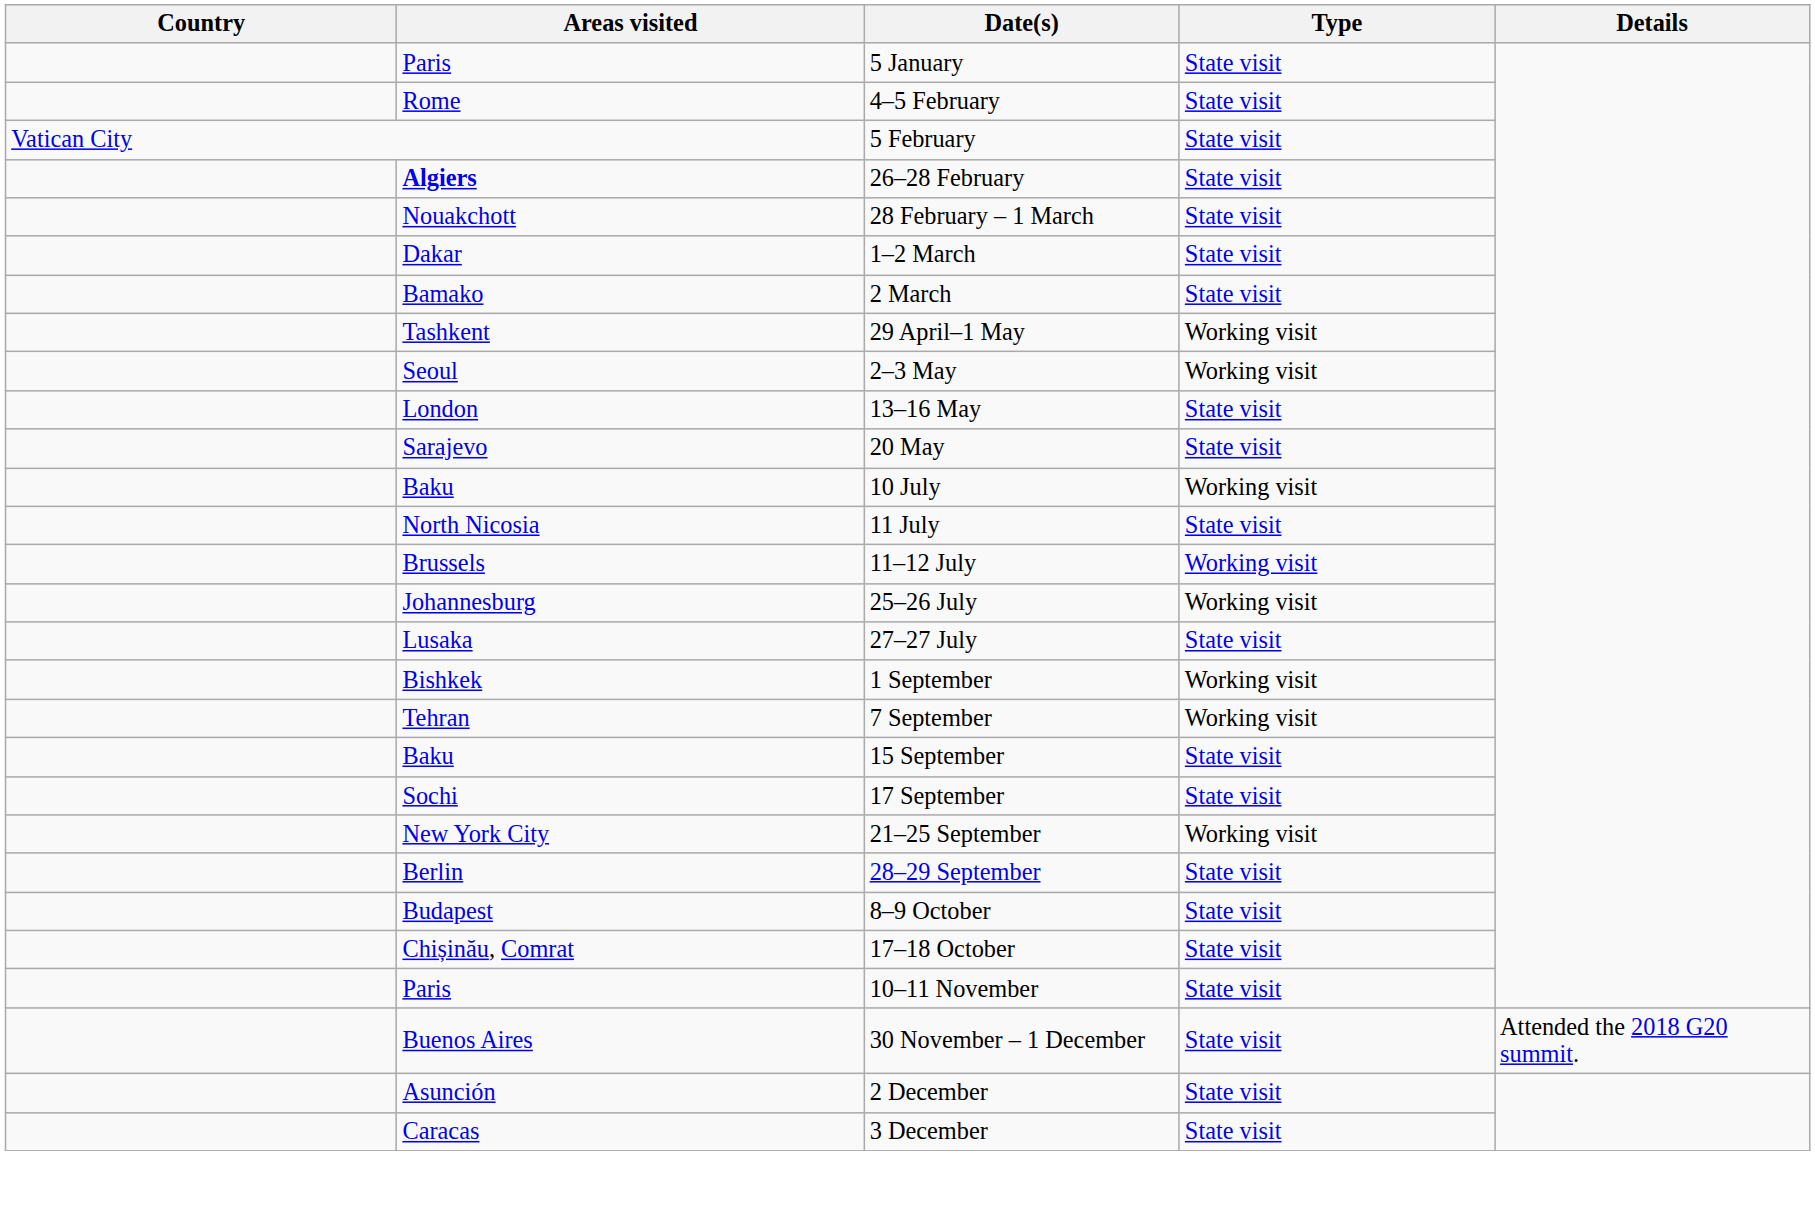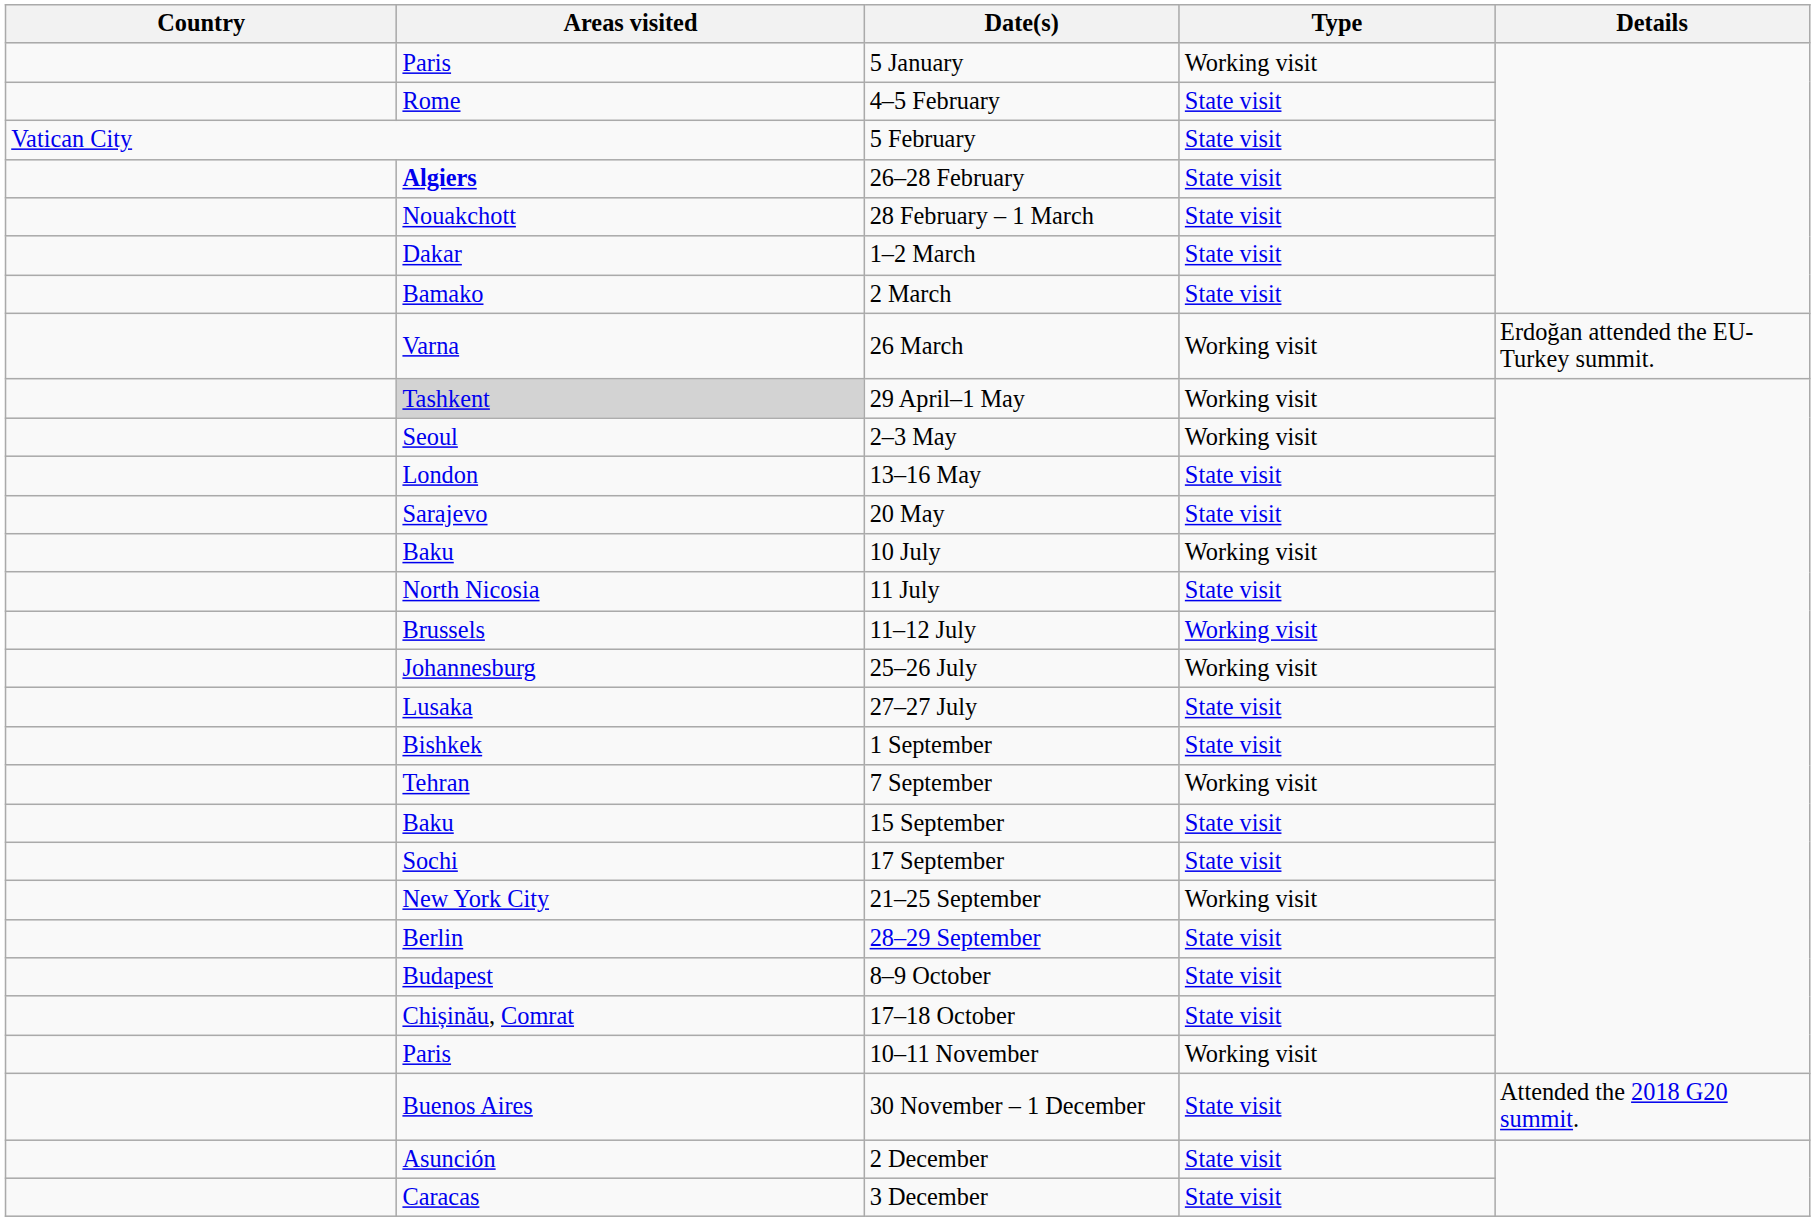5 January | Type: State visit -> Working visit
+ row: Varna | 26 March | Working visit | Erdoğan attended the EU-Turkey summit.
29 April–1 May | Areas visited: no background -> lightgrey background
1 September | Type: Working visit -> State visit
10–11 November | Type: State visit -> Working visit
